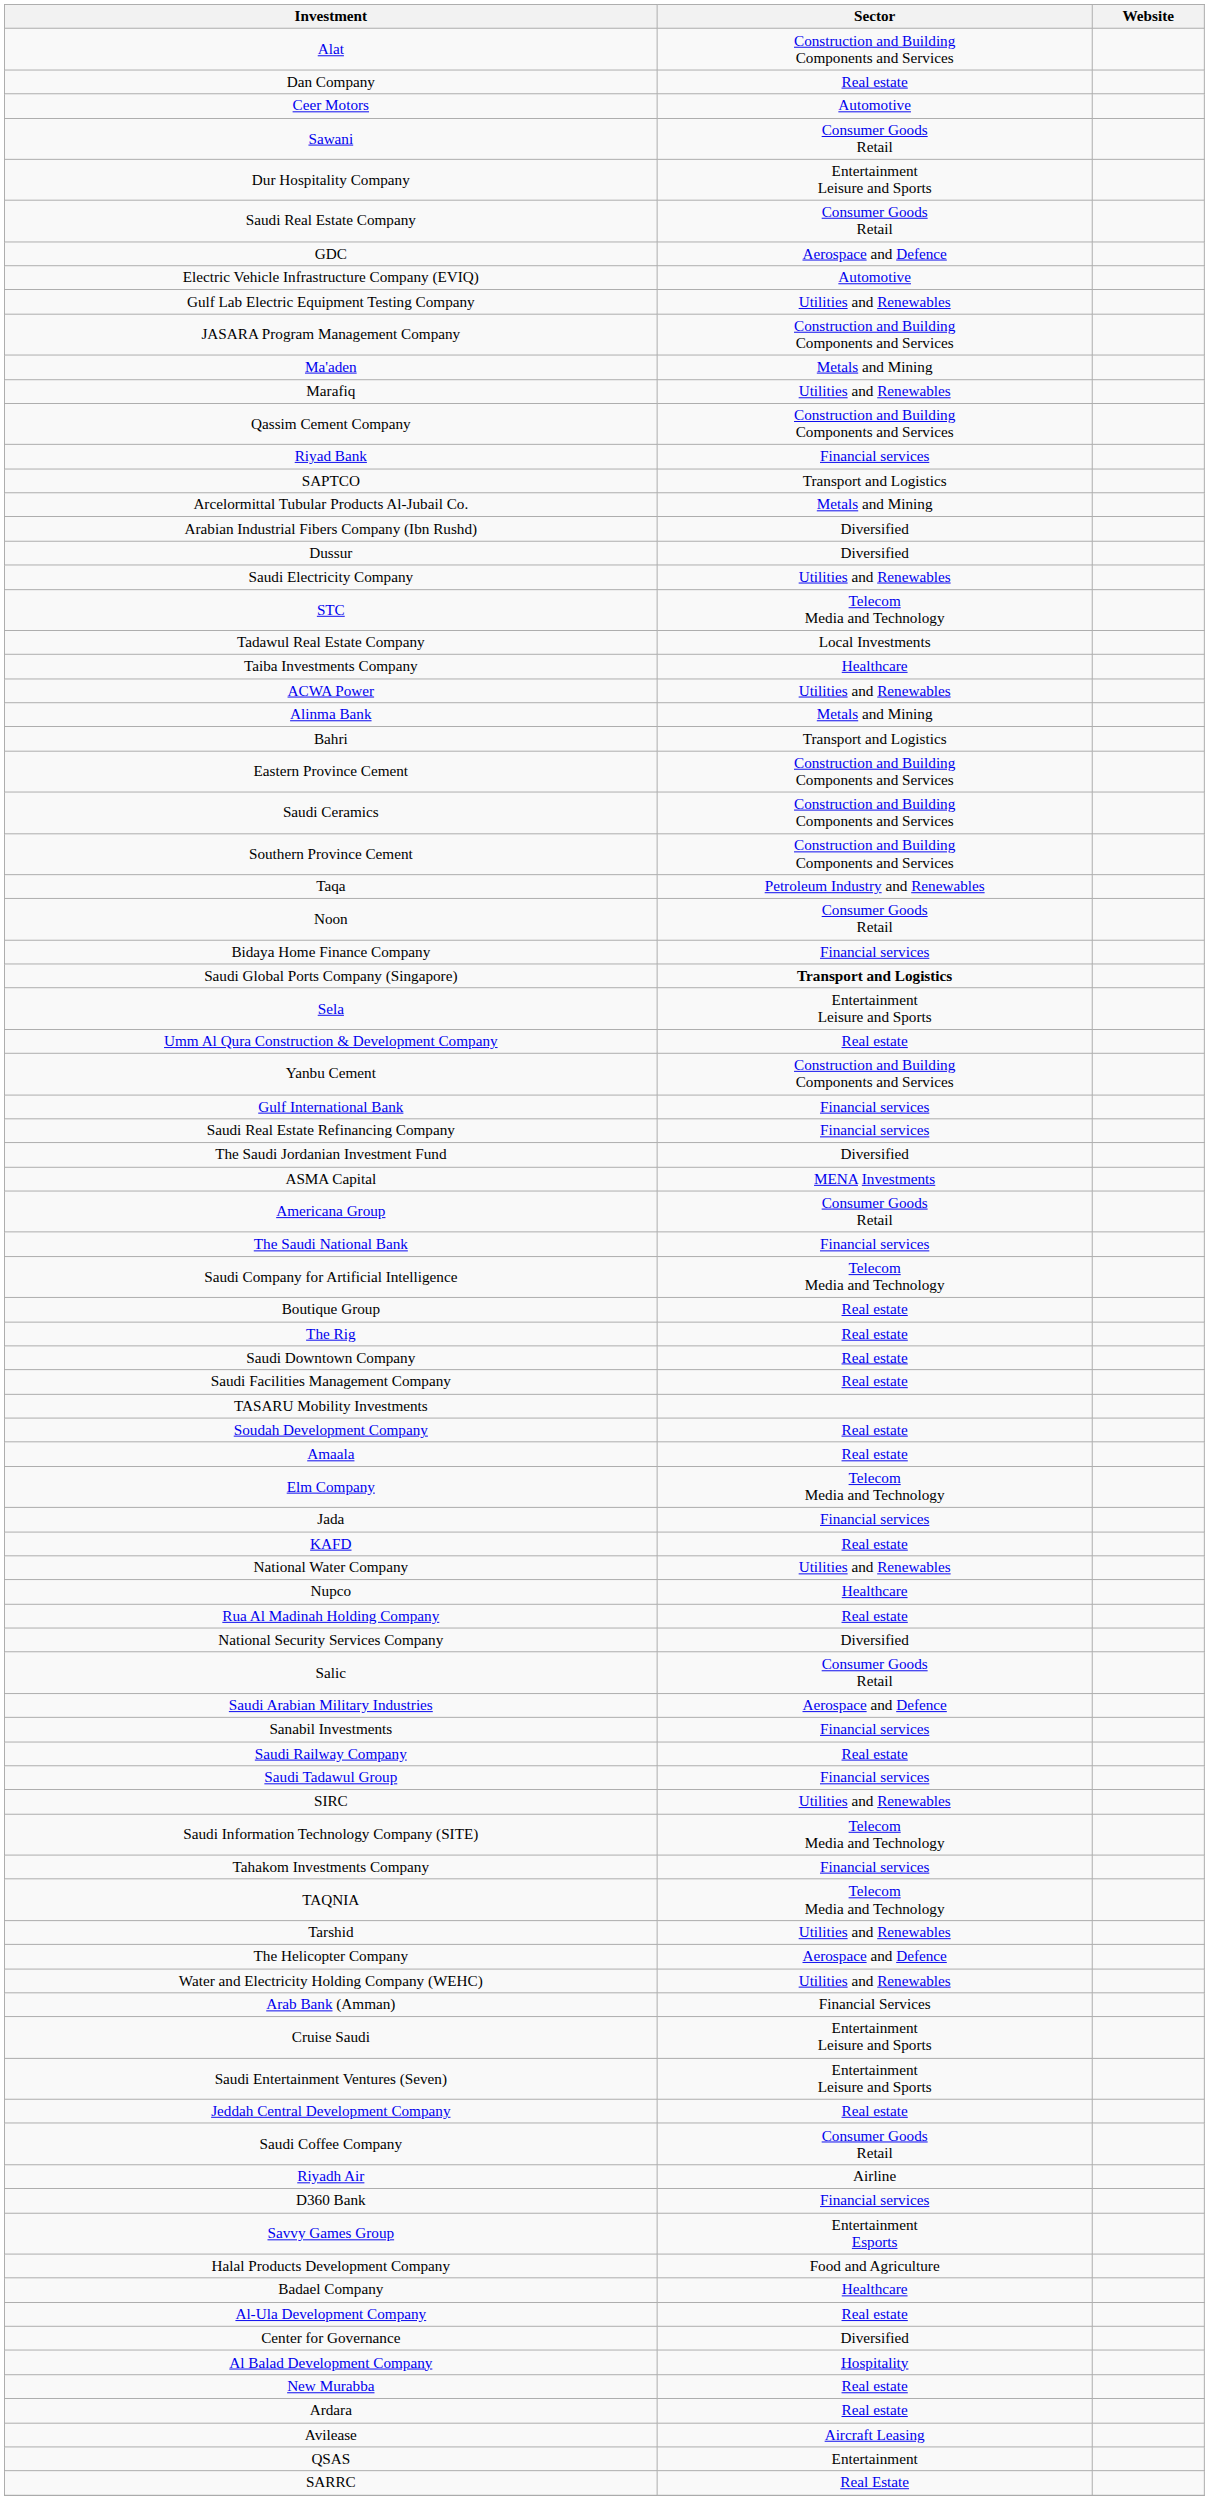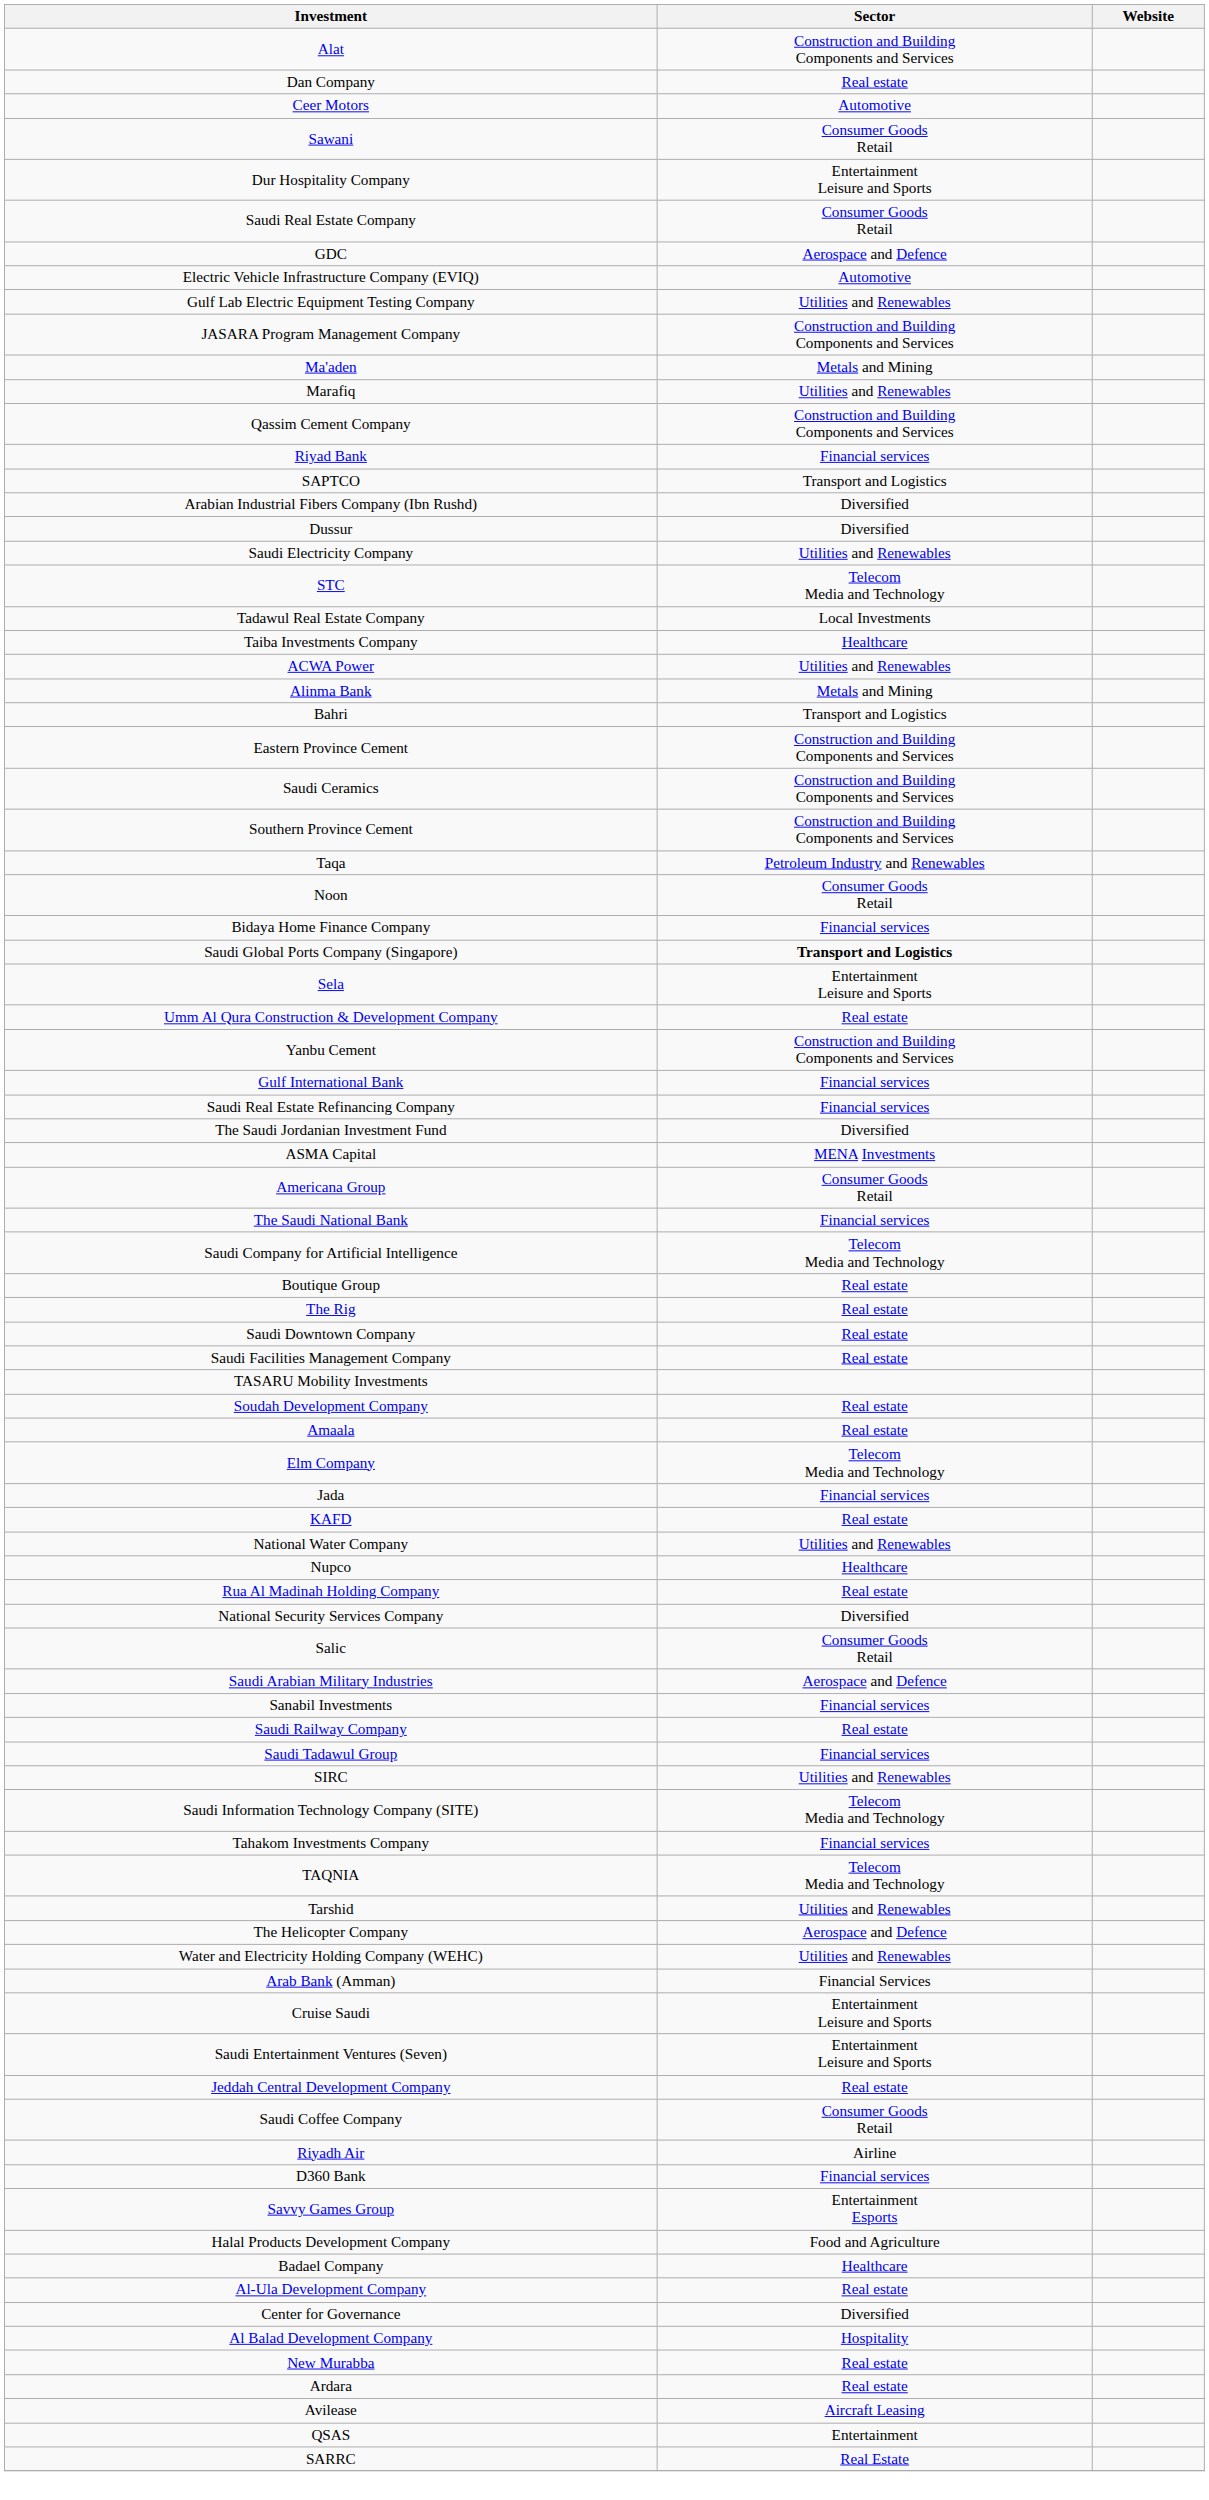- row: Arcelormittal Tubular Products Al-Jubail Co. | Metals and Mining
